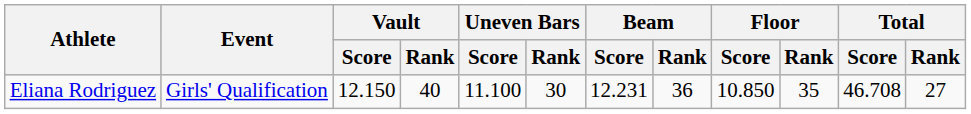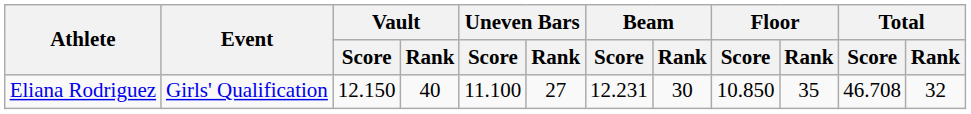Eliana Rodriguez | Uneven Bars / Rank: 30 -> 27
Eliana Rodriguez | Beam / Rank: 36 -> 30
Eliana Rodriguez | Total / Rank: 27 -> 32
